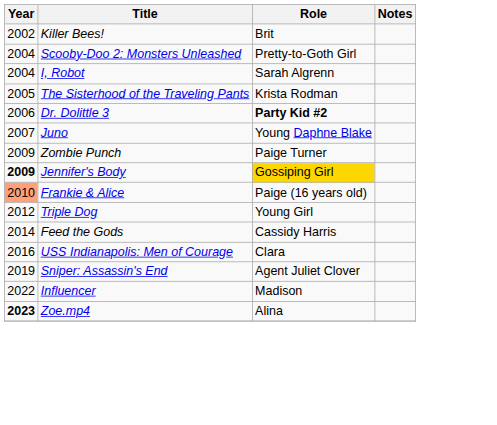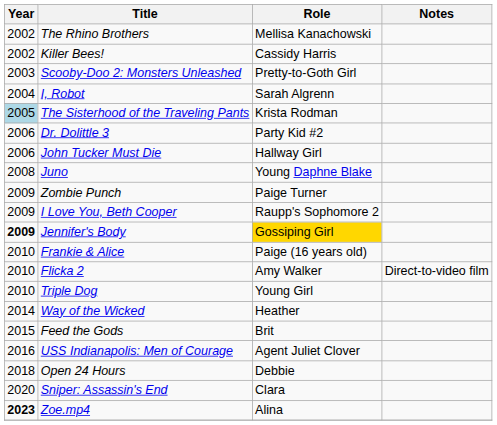+ row: 2002 | The Rhino Brothers | Mellisa Kanachowski
Killer Bees! | Role: Brit -> Cassidy Harris
Scooby-Doo 2: Monsters Unleashed | Year: 2004 -> 2003
The Sisterhood of the Traveling Pants | Year: no background -> lightblue background
Dr. Dolittle 3 | Role: bold -> normal
+ row: 2006 | John Tucker Must Die | Hallway Girl
Juno | Year: 2007 -> 2008
+ row: 2009 | I Love You, Beth Cooper | Raupp's Sophomore 2
Frankie & Alice | Year: lightsalmon background -> no background
+ row: 2010 | Flicka 2 | Amy Walker | Direct-to-video film
Triple Dog | Year: 2012 -> 2010
+ row: 2014 | Way of the Wicked | Heather
Feed the Gods | Year: 2014 -> 2015
Feed the Gods | Role: Cassidy Harris -> Brit
USS Indianapolis: Men of Courage | Role: Clara -> Agent Juliet Clover
+ row: 2018 | Open 24 Hours | Debbie
Sniper: Assassin's End | Year: 2019 -> 2020
Sniper: Assassin's End | Role: Agent Juliet Clover -> Clara
- row: 2022 | Influencer | Madison
